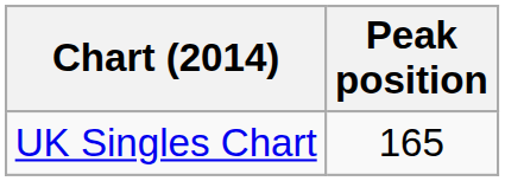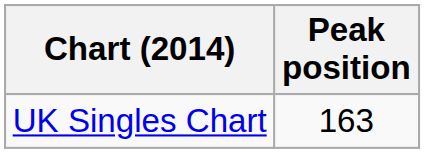UK Singles Chart | Peak position: 165 -> 163
